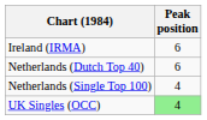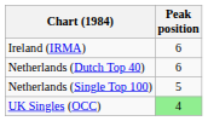Netherlands (Single Top 100) | Peak position: 4 -> 5
